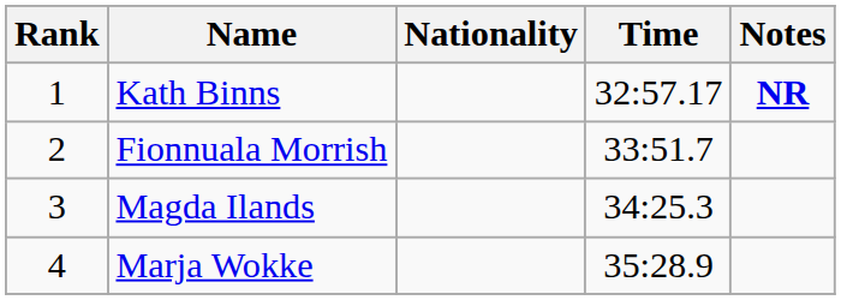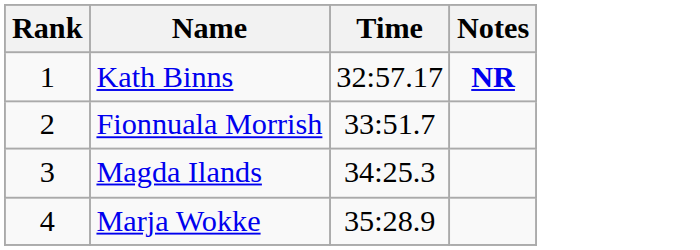- column: Nationality
